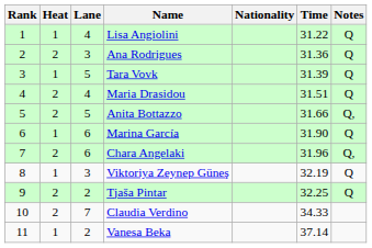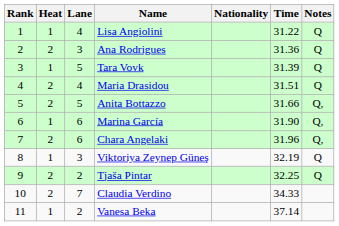Marina García | Notes: Q -> Q,
